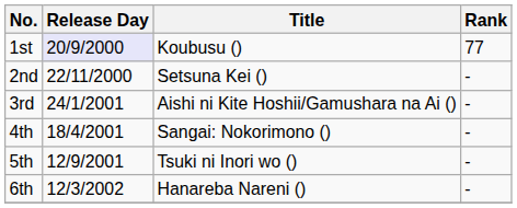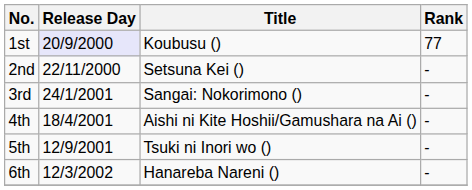3rd | Title: Aishi ni Kite Hoshii/Gamushara na Ai () -> Sangai: Nokorimono ()
4th | Title: Sangai: Nokorimono () -> Aishi ni Kite Hoshii/Gamushara na Ai ()
